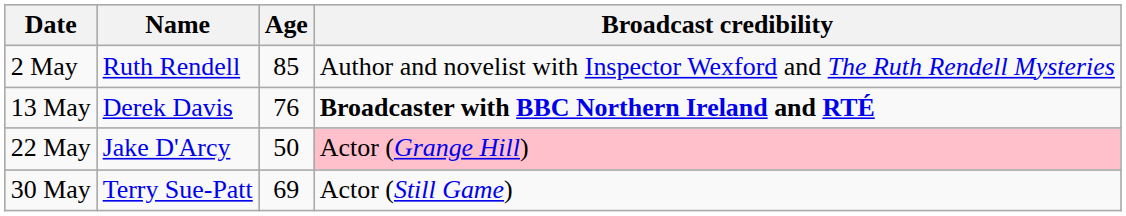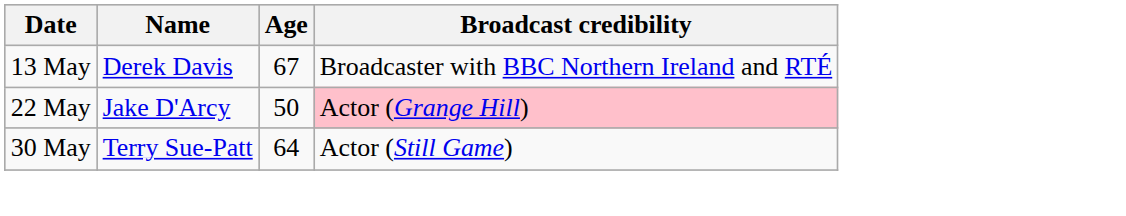- row: 2 May | Ruth Rendell | 85 | Author and novelist with Inspector Wexford and The Ruth Rendell Mysteries
13 May | Age: 76 -> 67
13 May | Broadcast credibility: bold -> normal
30 May | Age: 69 -> 64
